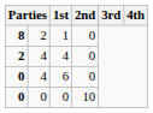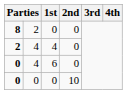8 | 1st: 1 -> 0
